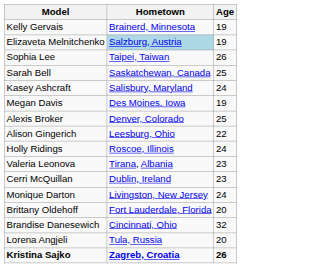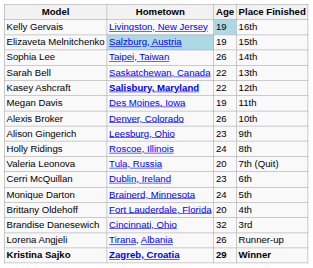+ column: Place Finished | 16th | 15th | 14th | 13th | 12th | 11th | 10th | 9th | 8th | 7th (Quit) | 6th | 5th | 4th | 3rd | Runner-up | Winner
Kelly Gervais | Hometown: Brainerd, Minnesota -> Livingston, New Jersey
Kelly Gervais | Age: no background -> lightblue background
Sarah Bell | Age: 25 -> 22
Kasey Ashcraft | Hometown: normal -> bold
Kasey Ashcraft | Age: 24 -> 22
Alexis Broker | Age: 25 -> 26
Alison Gingerich | Age: 22 -> 23
Valeria Leonova | Hometown: Tirana, Albania -> Tula, Russia
Valeria Leonova | Age: 23 -> 20
Monique Darton | Hometown: Livingston, New Jersey -> Brainerd, Minnesota
Lorena Angjeli | Hometown: Tula, Russia -> Tirana, Albania
Lorena Angjeli | Age: 20 -> 26
Kristina Sajko | Age: 26 -> 29
